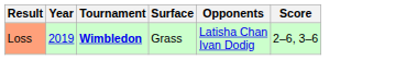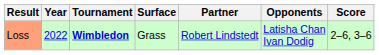+ column: Partner | Robert Lindstedt
Loss | Year: 2019 -> 2022
